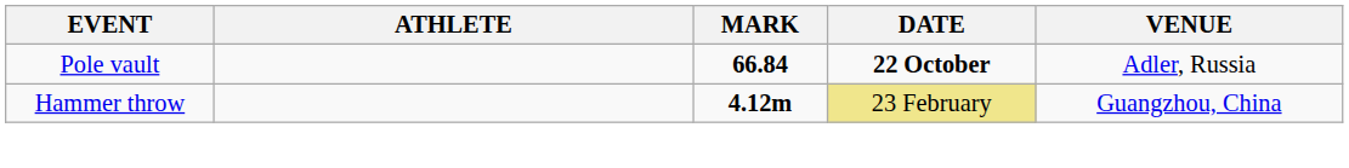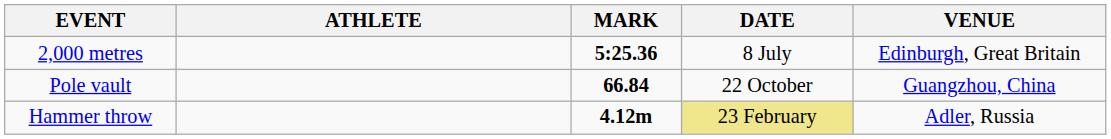+ row: 2,000 metres | 5:25.36 | 8 July | Edinburgh, Great Britain
Pole vault | DATE: bold -> normal
Pole vault | VENUE: Adler, Russia -> Guangzhou, China
Hammer throw | VENUE: Guangzhou, China -> Adler, Russia
